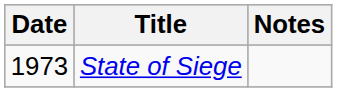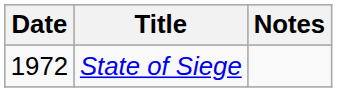State of Siege | Date: 1973 -> 1972
